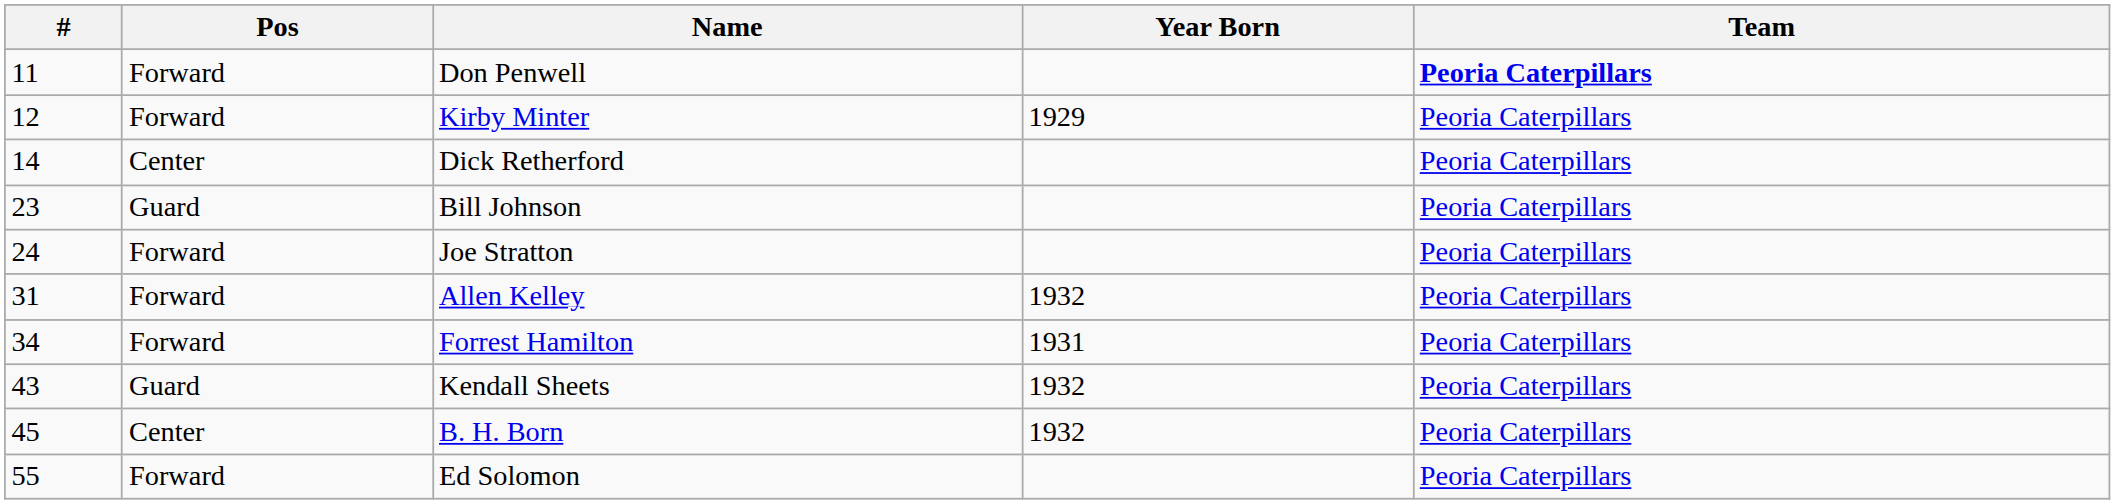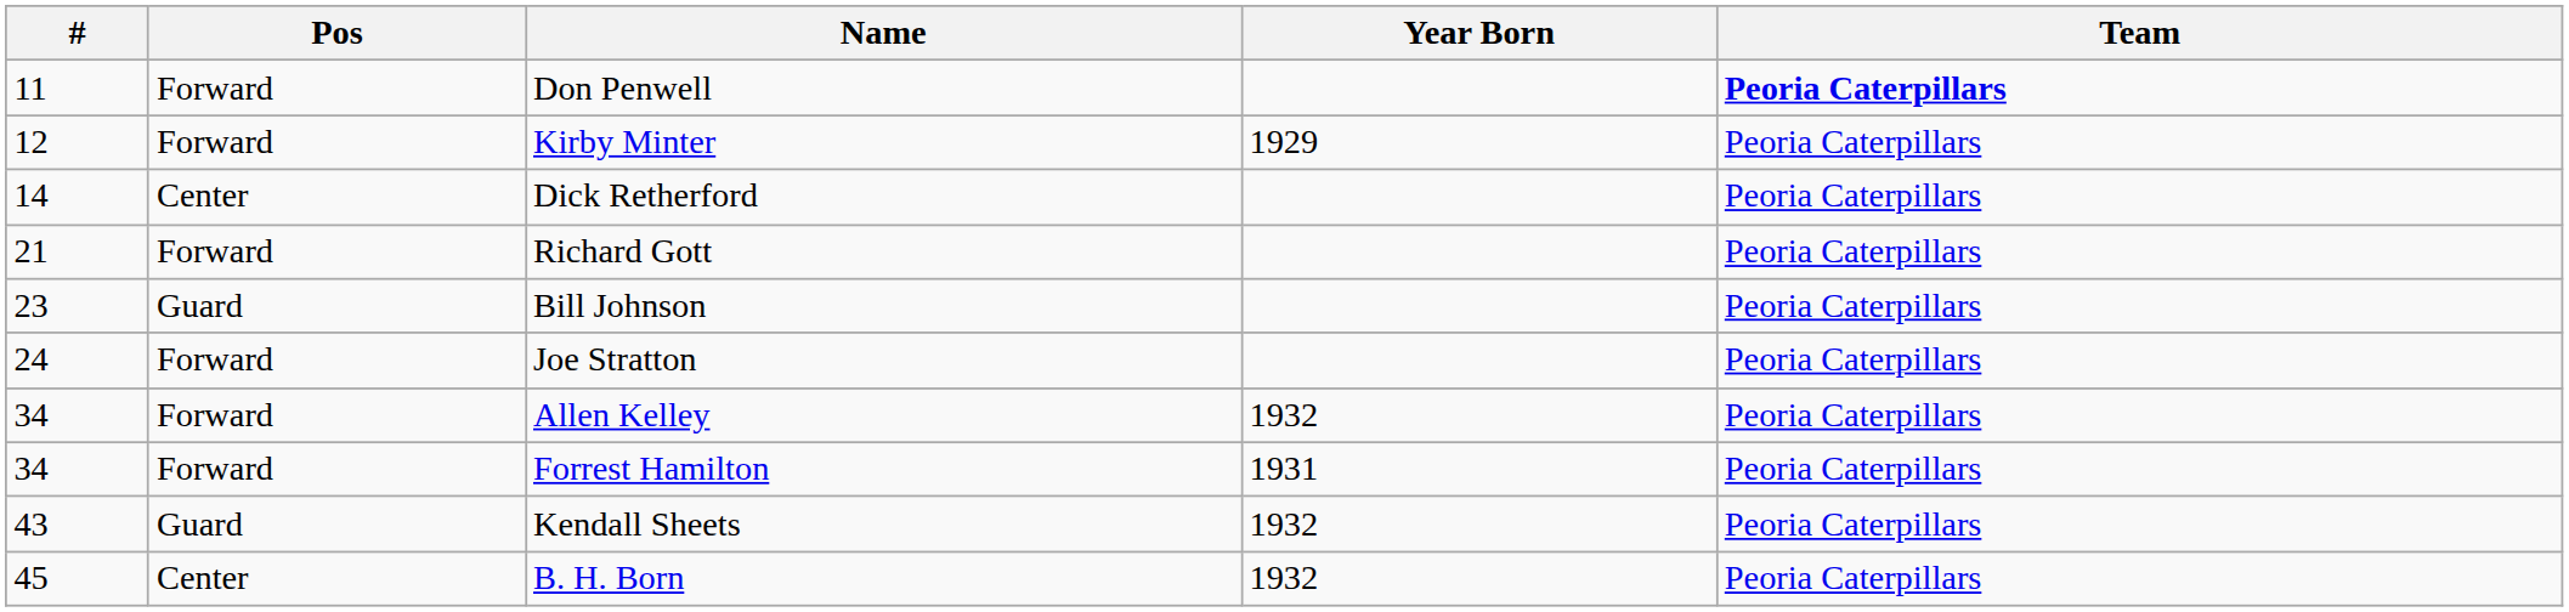+ row: 21 | Forward | Richard Gott | Peoria Caterpillars
Allen Kelley | #: 31 -> 34
- row: 55 | Forward | Ed Solomon | Peoria Caterpillars
